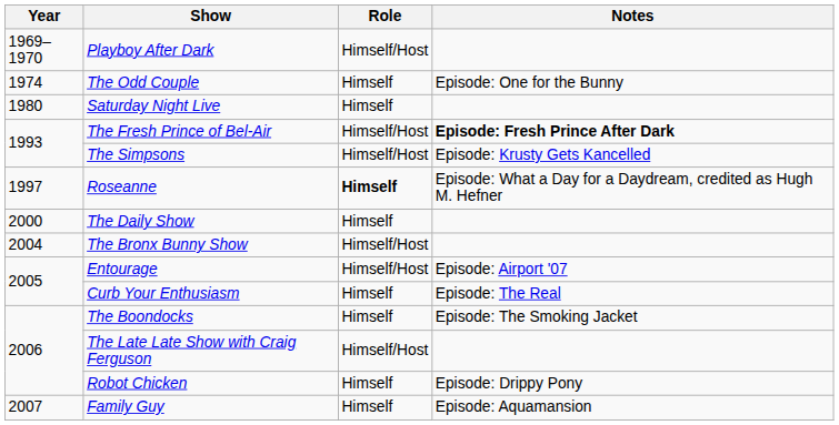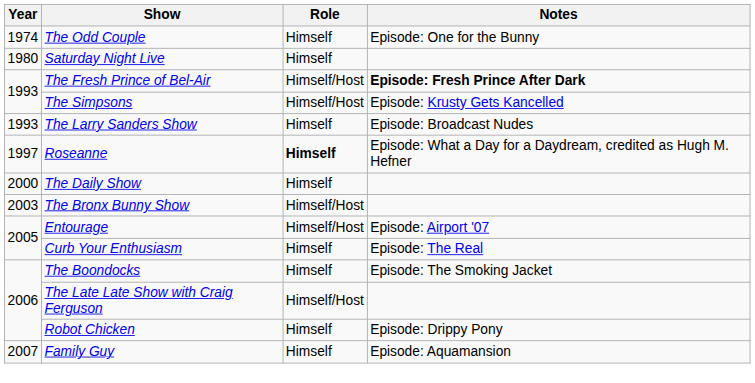- row: 1969–1970 | Playboy After Dark | Himself/Host
+ row: 1993 | The Larry Sanders Show | Himself | Episode: Broadcast Nudes
The Bronx Bunny Show | Year: 2004 -> 2003
